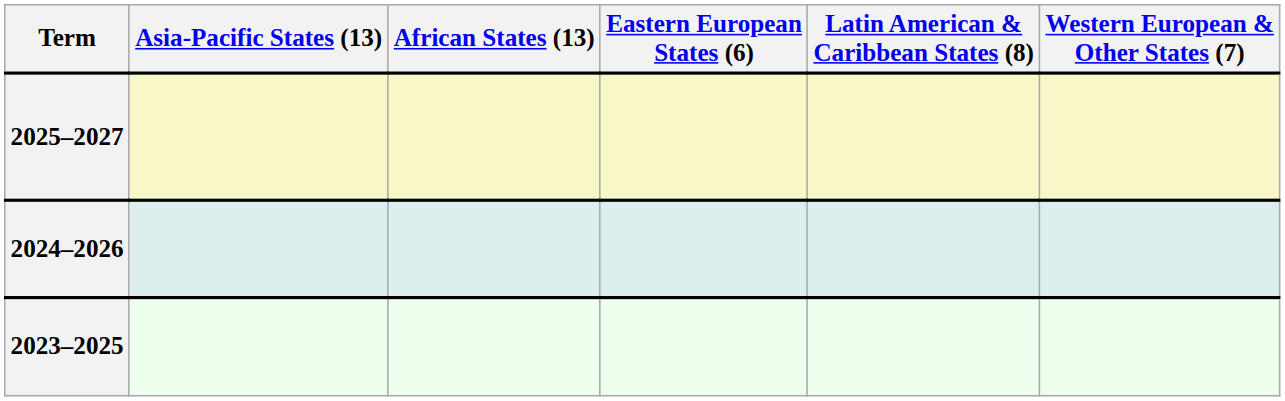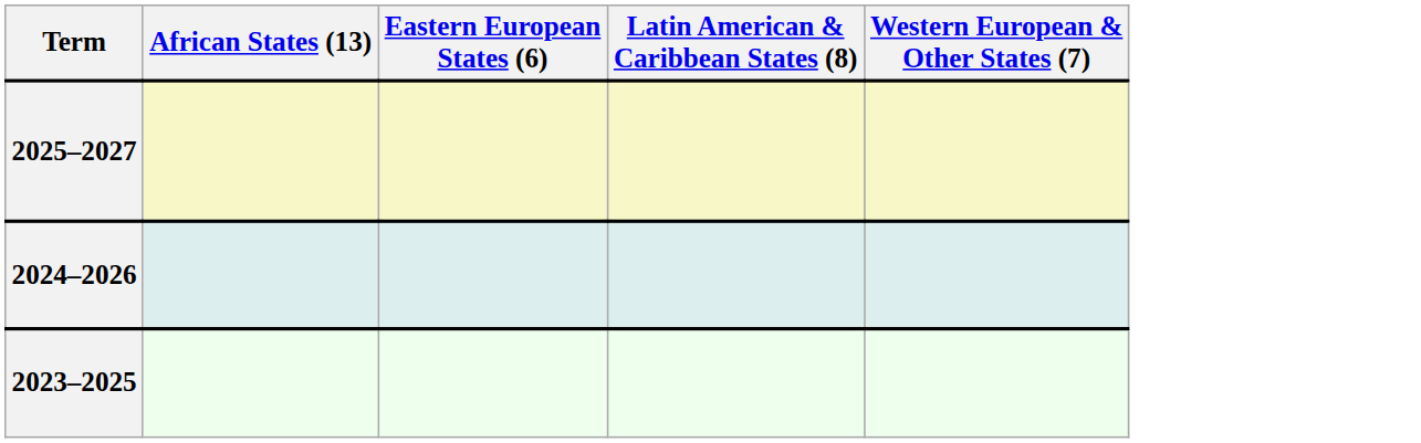- column: Asia-Pacific States (13)
